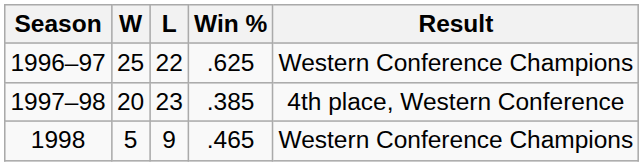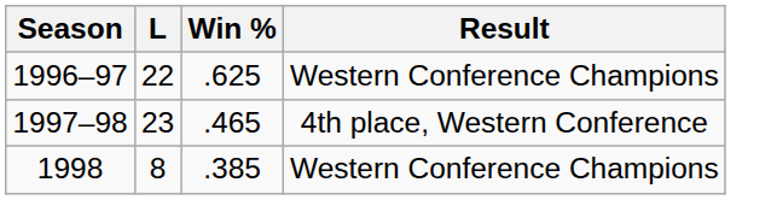- column: W | 25 | 20 | 5
1997–98 | Win %: .385 -> .465
1998 | L: 9 -> 8
1998 | Win %: .465 -> .385
